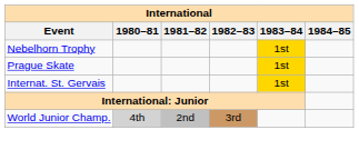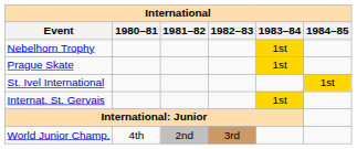+ row: St. Ivel International | 1st
World Junior Champ. | 1980–81: lightgrey background -> no background
